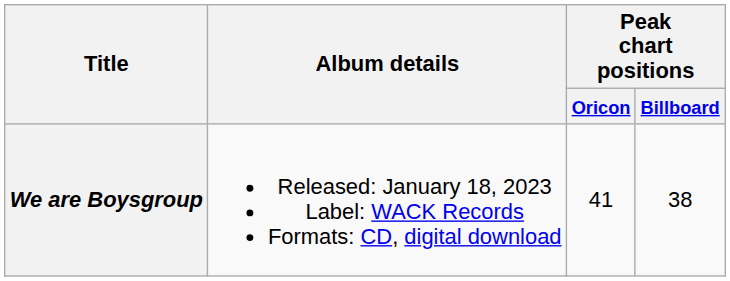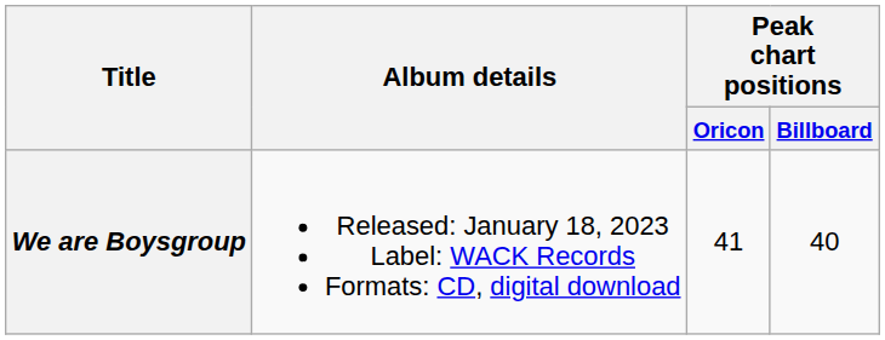We are Boysgroup | Peak chart positions / Billboard: 38 -> 40
